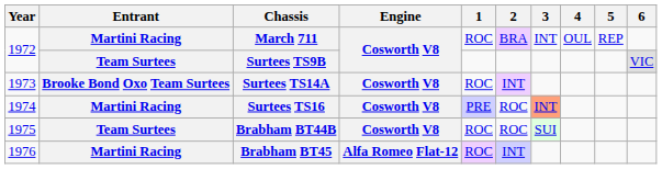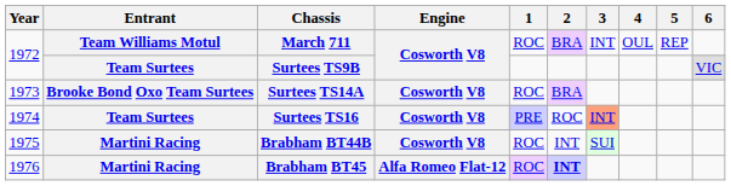March 711 | Entrant: Martini Racing -> Team Williams Motul
Surtees TS14A | 2: INT -> BRA
Surtees TS16 | Entrant: Martini Racing -> Team Surtees
Brabham BT44B | Entrant: Team Surtees -> Martini Racing
Brabham BT44B | 2: ROC -> INT
Brabham BT45 | 2: normal -> bold
